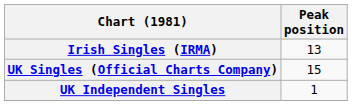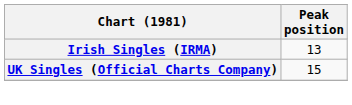- row: UK Independent Singles | 1
